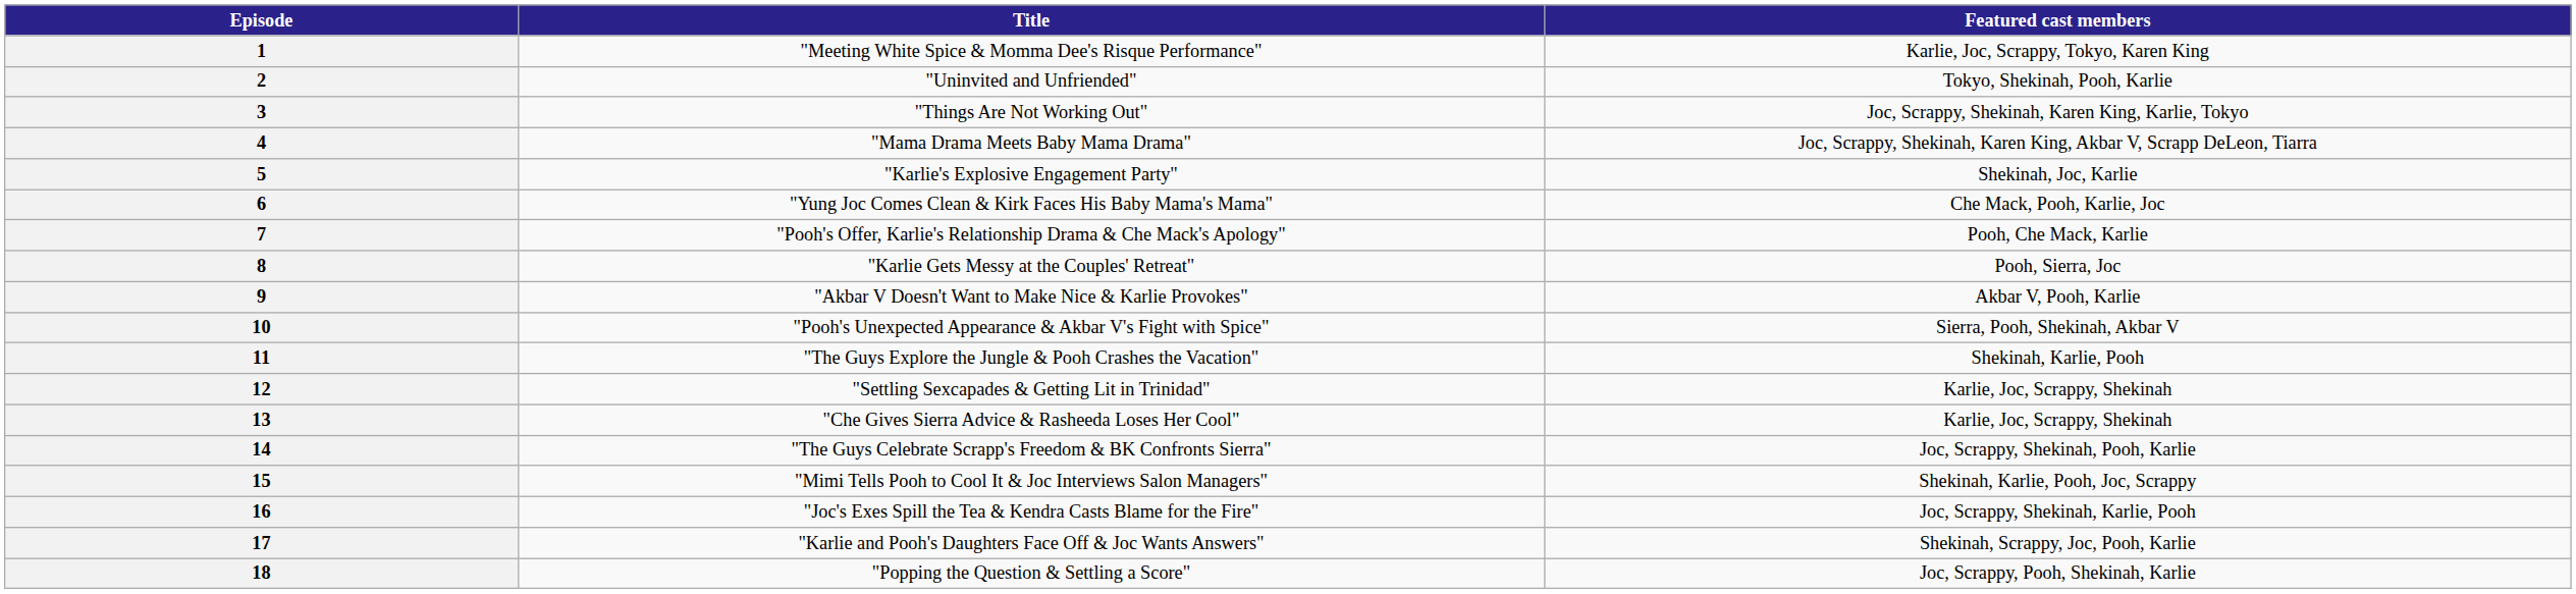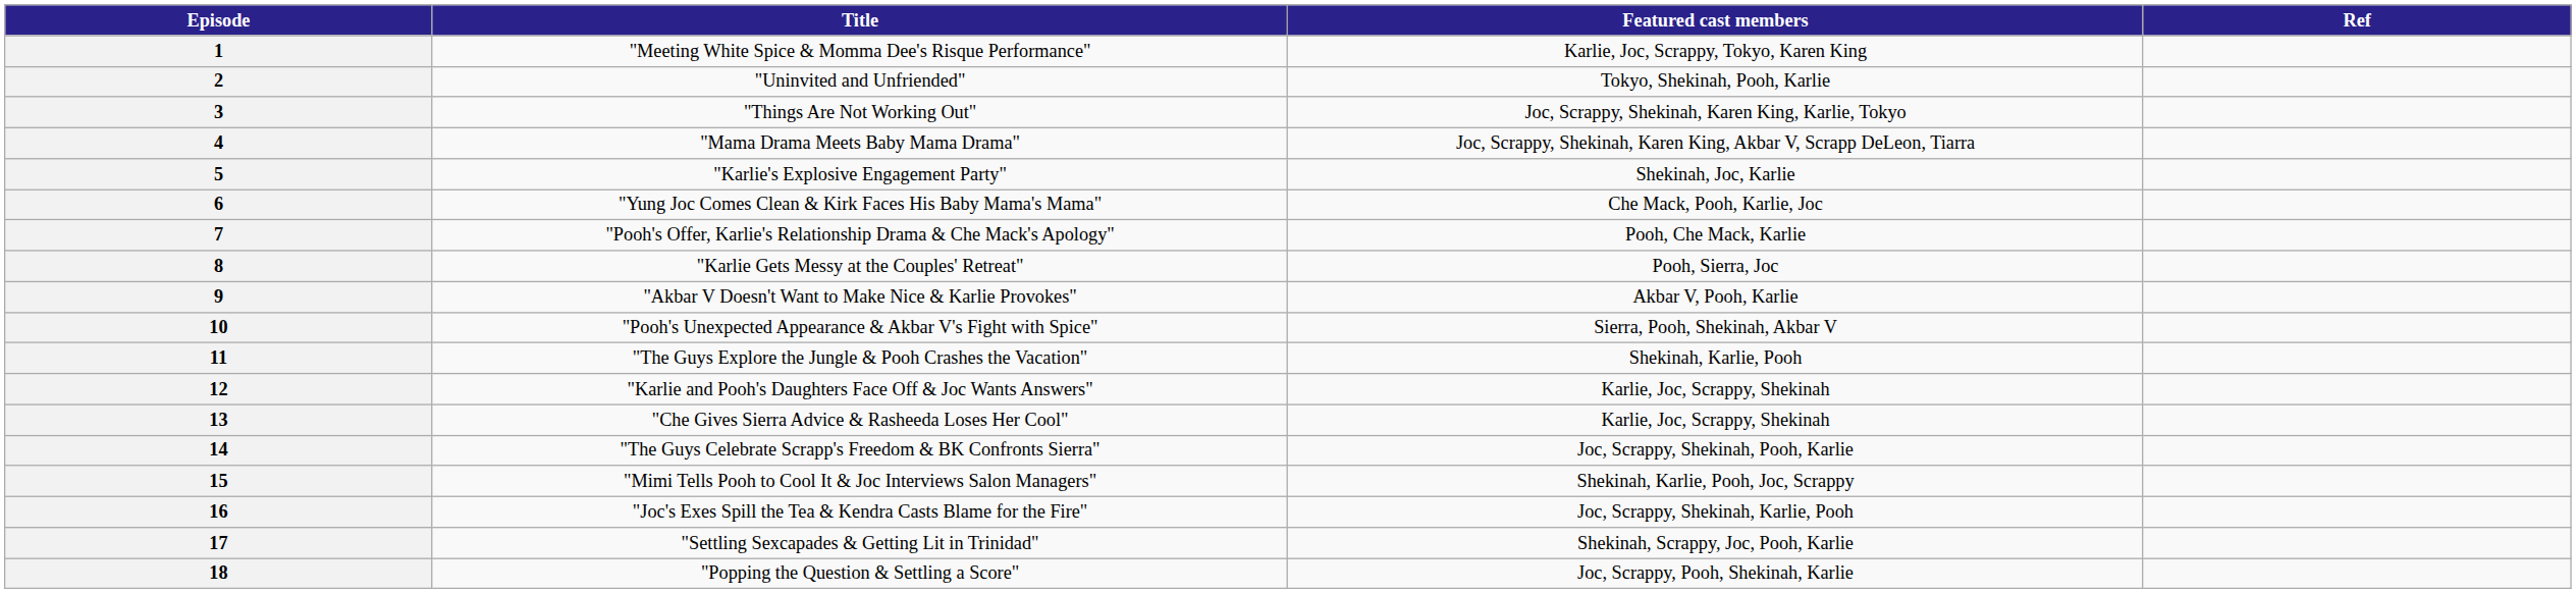+ column: Ref
12 | Title: "Settling Sexcapades & Getting Lit in Trinidad" -> "Karlie and Pooh's Daughters Face Off & Joc Wants Answers"
17 | Title: "Karlie and Pooh's Daughters Face Off & Joc Wants Answers" -> "Settling Sexcapades & Getting Lit in Trinidad"
